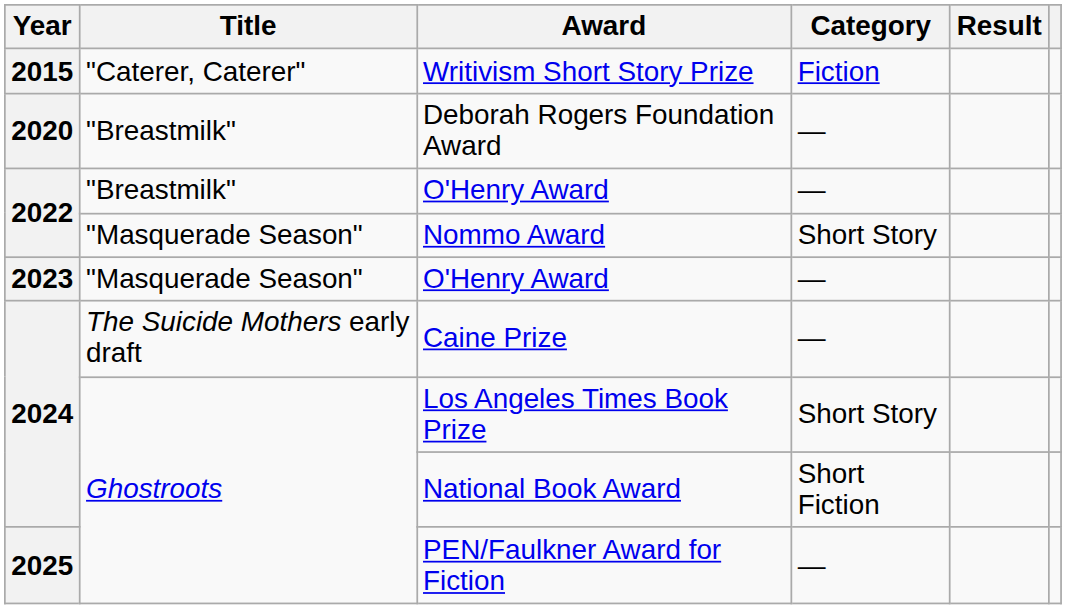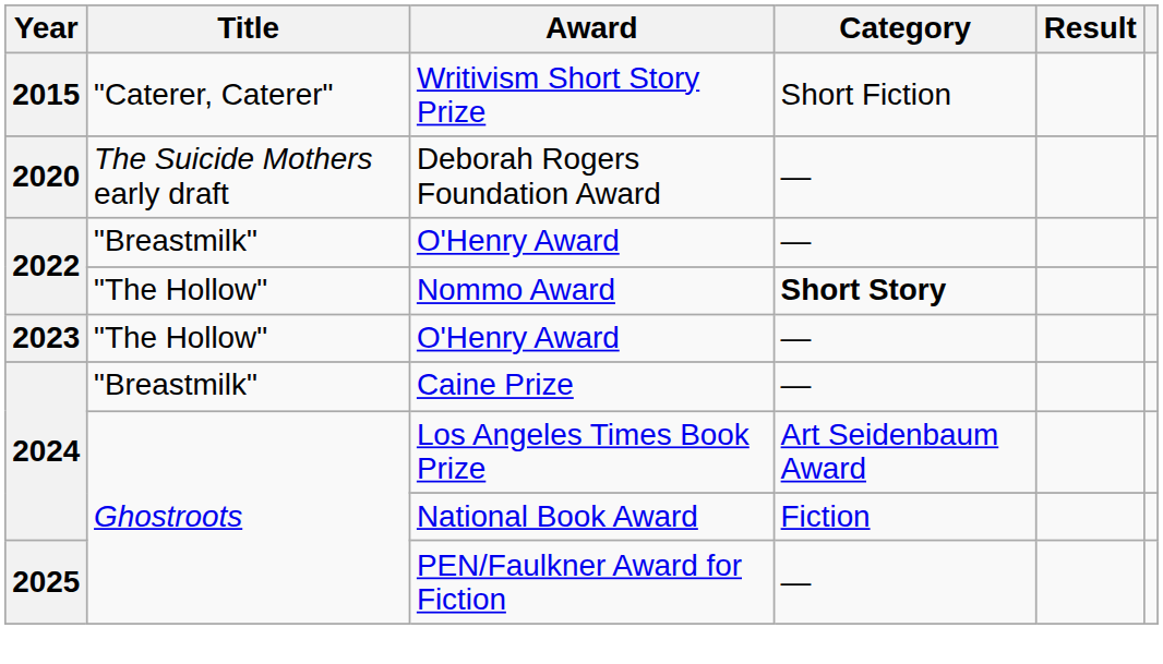Writivism Short Story Prize | Category: Fiction -> Short Fiction
Deborah Rogers Foundation Award | Title: "Breastmilk" -> The Suicide Mothers early draft
Nommo Award | Title: "Masquerade Season" -> "The Hollow"
Nommo Award | Category: normal -> bold
2023 / O'Henry Award | Title: "Masquerade Season" -> "The Hollow"
Caine Prize | Title: The Suicide Mothers early draft -> "Breastmilk"
Los Angeles Times Book Prize | Category: Short Story -> Art Seidenbaum Award
National Book Award | Category: Short Fiction -> Fiction
